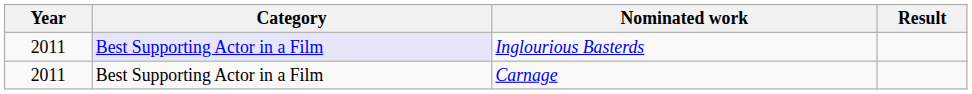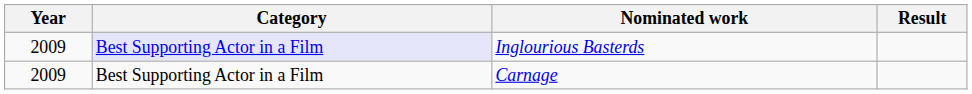Inglourious Basterds | Year: 2011 -> 2009
Carnage | Year: 2011 -> 2009
